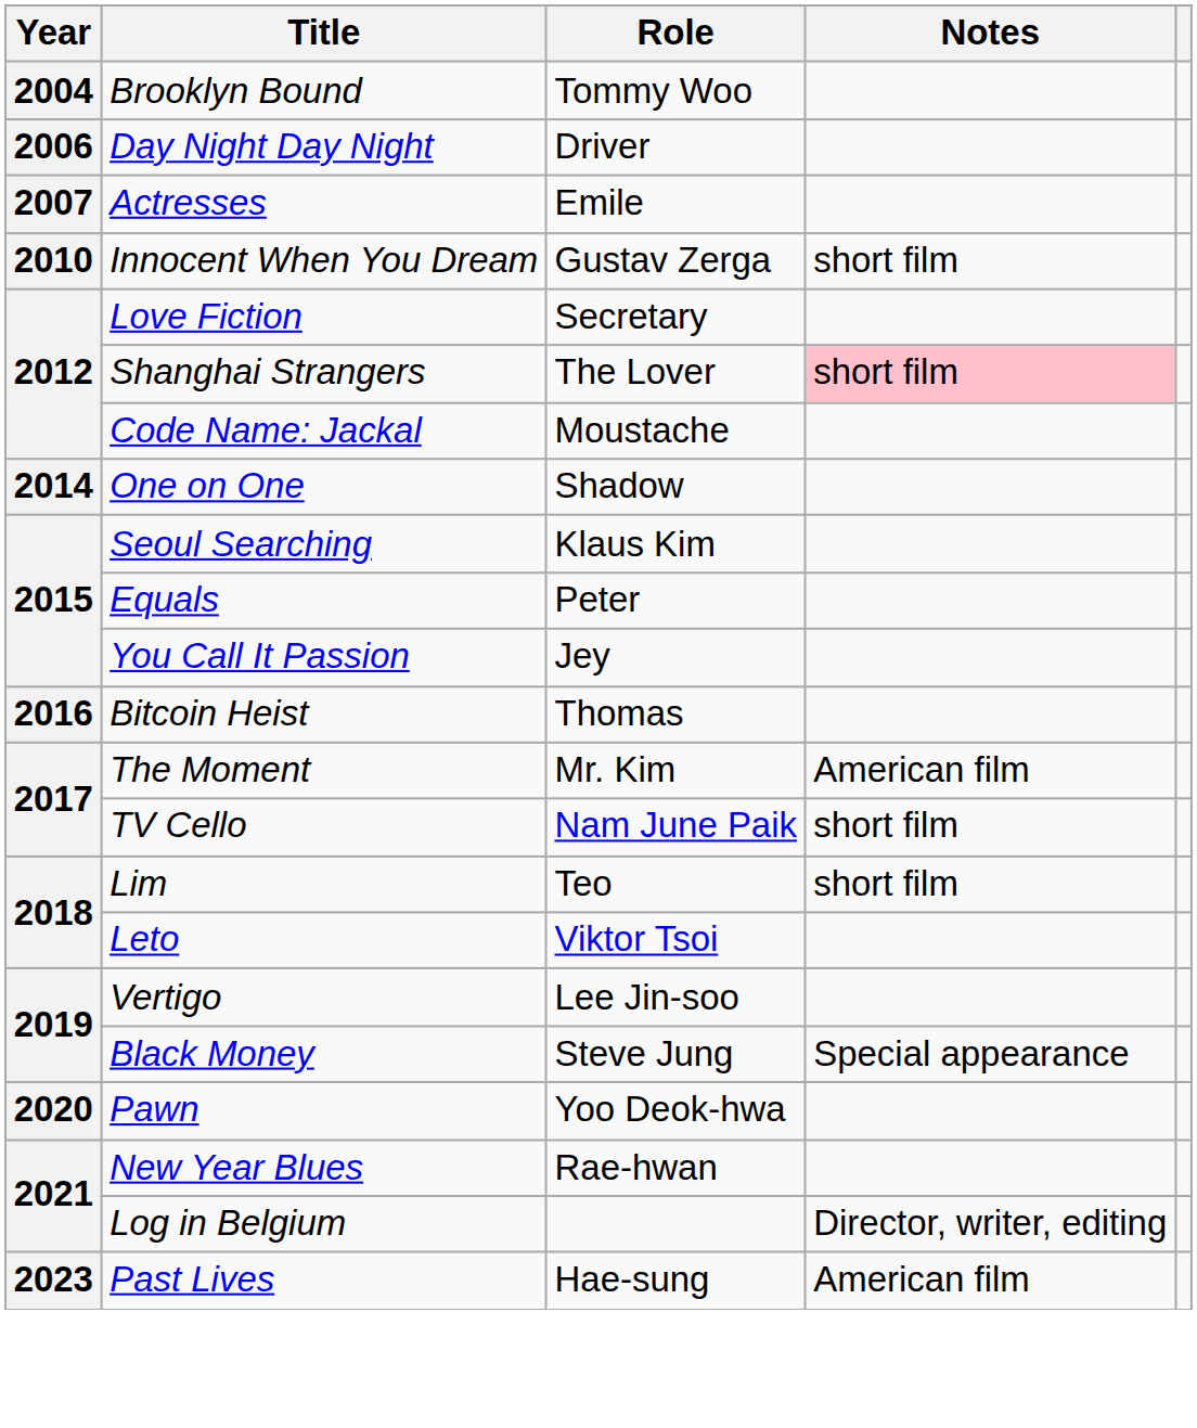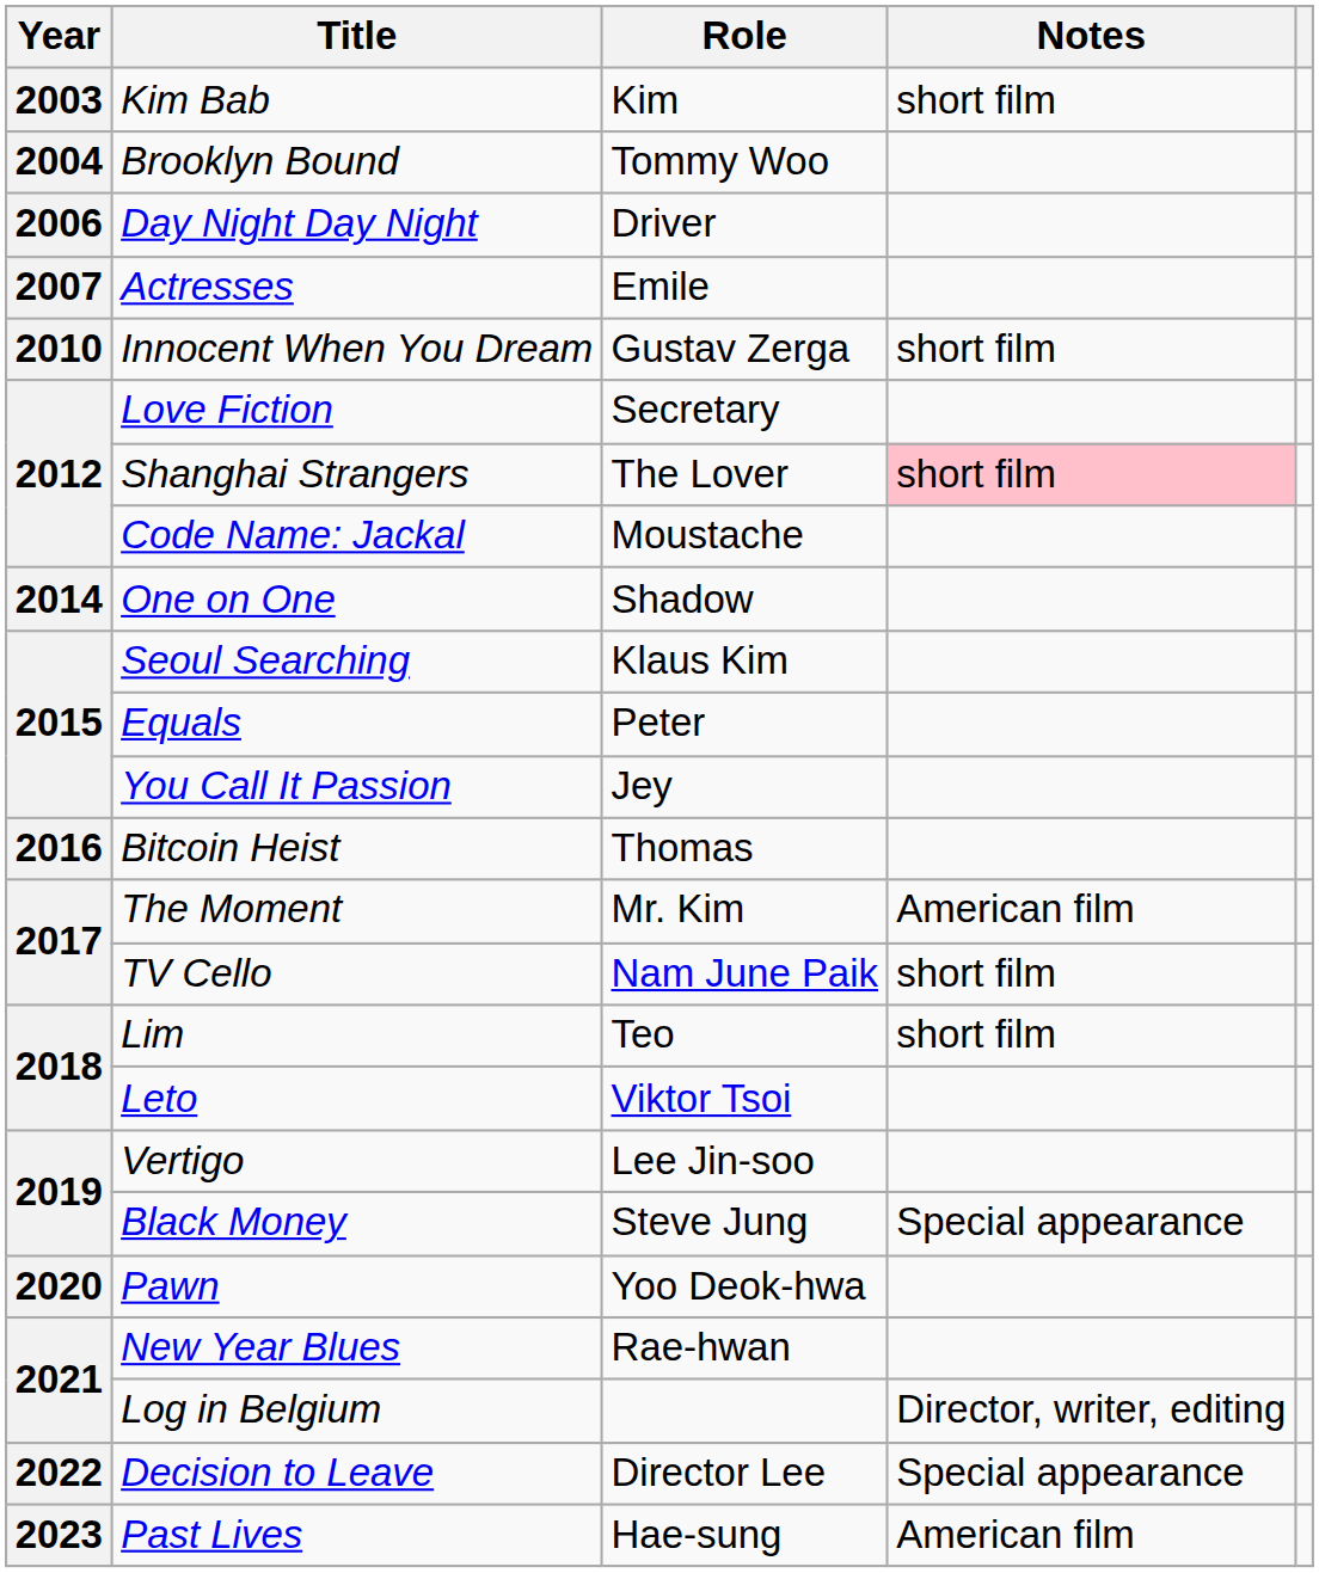+ row: 2003 | Kim Bab | Kim | short film
+ row: 2022 | Decision to Leave | Director Lee | Special appearance
